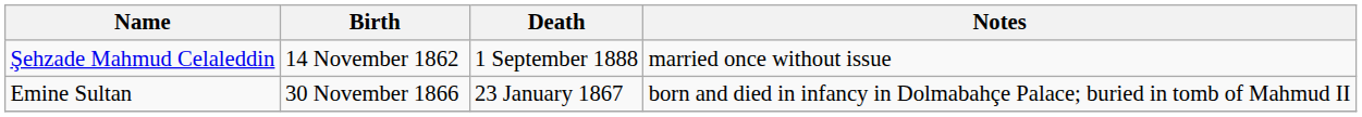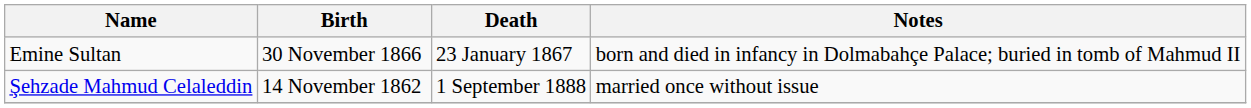rows swapped: Şehzade Mahmud Celaleddin <-> Emine Sultan
